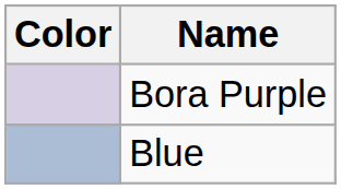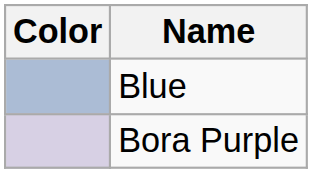rows swapped: Bora Purple <-> Blue
